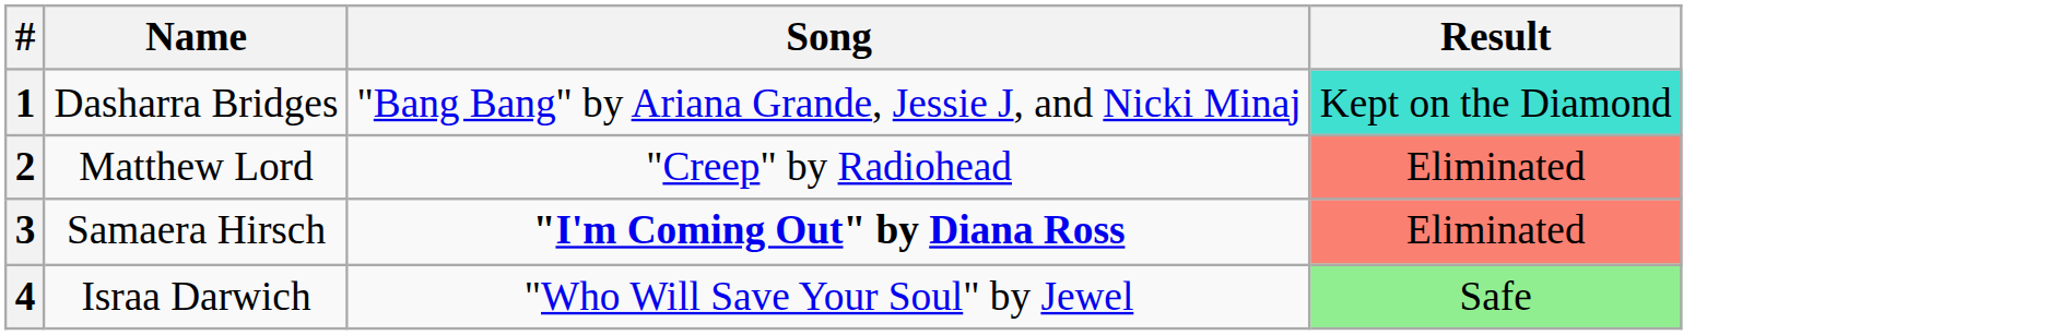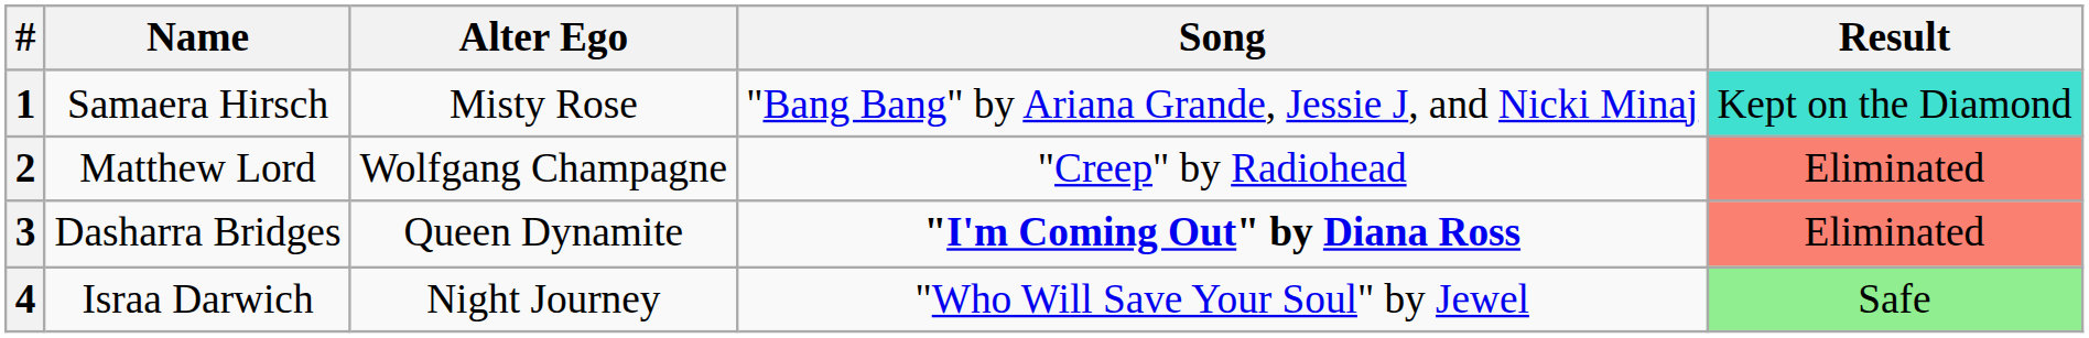+ column: Alter Ego | Misty Rose | Wolfgang Champagne | Queen Dynamite | Night Journey
1 | Name: Dasharra Bridges -> Samaera Hirsch
3 | Name: Samaera Hirsch -> Dasharra Bridges
